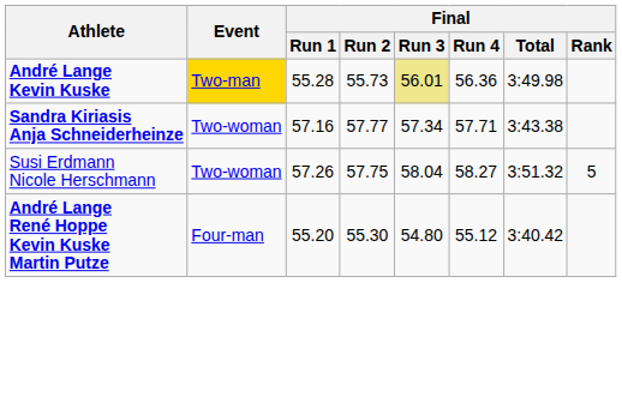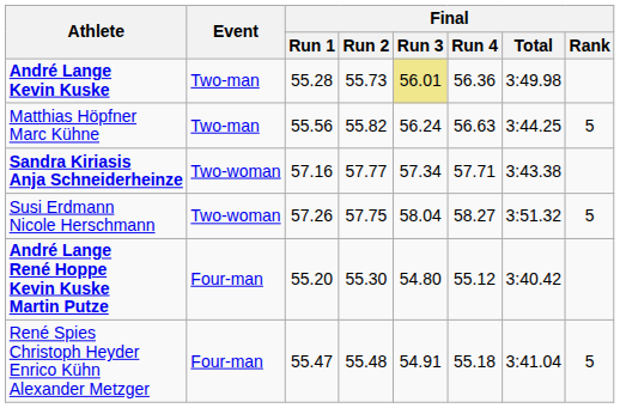André Lange Kevin Kuske | Event: gold background -> no background
+ row: Matthias Höpfner Marc Kühne | Two-man | 55.56 | 55.82 | 56.24 | 56.63 | 3:44.25 | 5
+ row: René Spies Christoph Heyder Enrico Kühn Alexander Metzger | Four-man | 55.47 | 55.48 | 54.91 | 55.18 | 3:41.04 | 5
